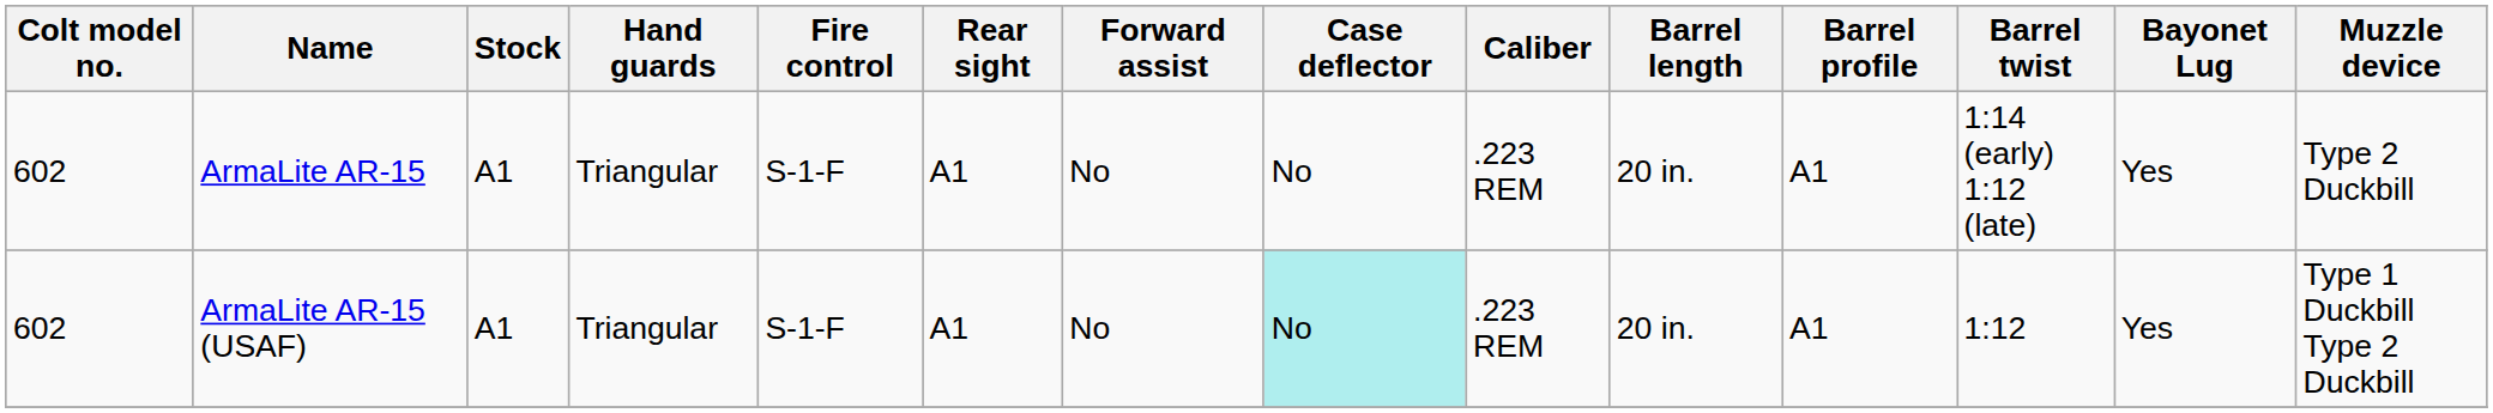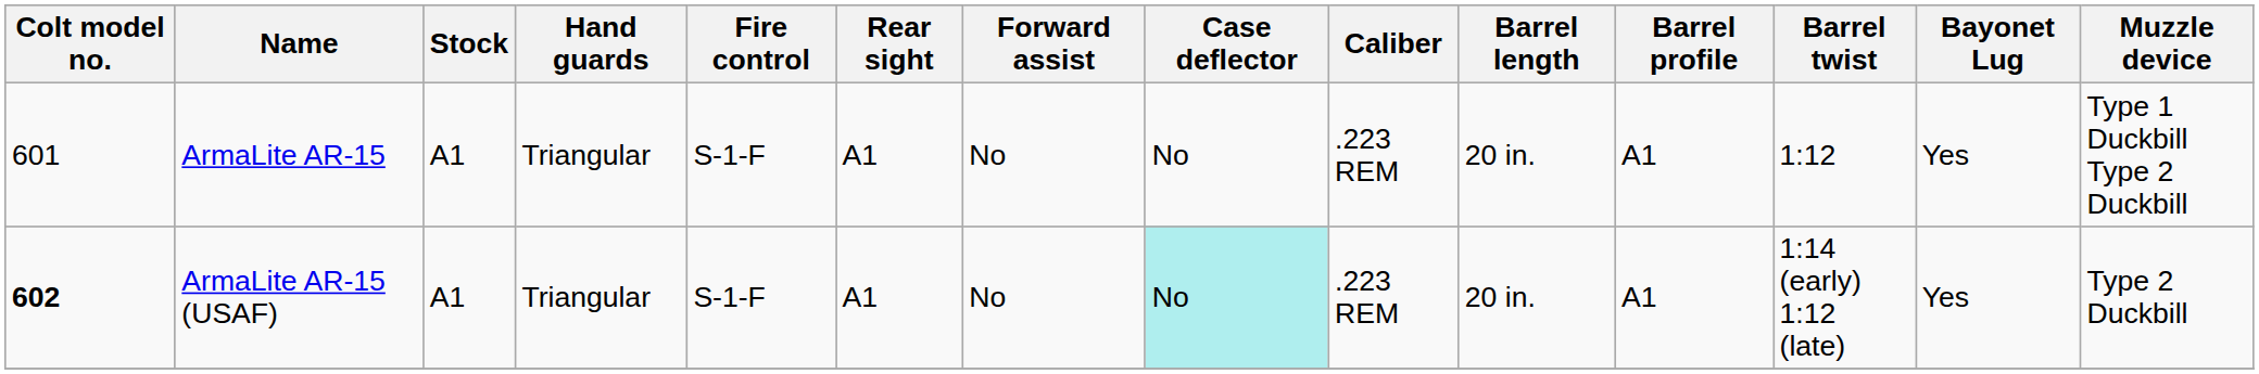ArmaLite AR-15 | Colt model no.: 602 -> 601
ArmaLite AR-15 | Barrel twist: 1:14 (early) 1:12 (late) -> 1:12
ArmaLite AR-15 | Muzzle device: Type 2 Duckbill -> Type 1 Duckbill Type 2 Duckbill
ArmaLite AR-15 (USAF) | Colt model no.: normal -> bold
ArmaLite AR-15 (USAF) | Barrel twist: 1:12 -> 1:14 (early) 1:12 (late)
ArmaLite AR-15 (USAF) | Muzzle device: Type 1 Duckbill Type 2 Duckbill -> Type 2 Duckbill
